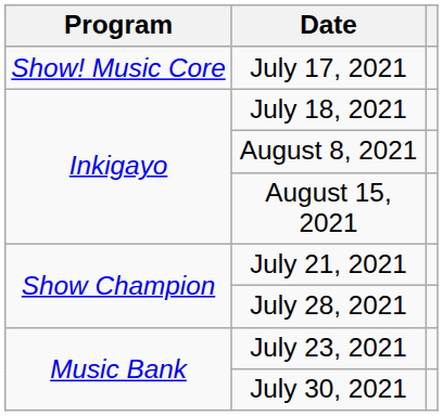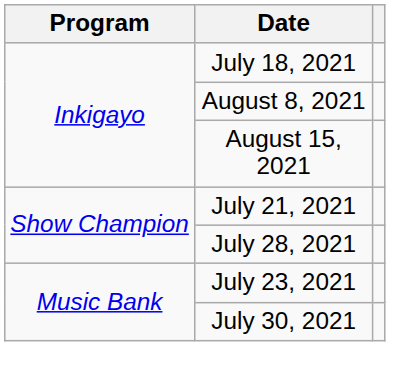- row: Show! Music Core | July 17, 2021
